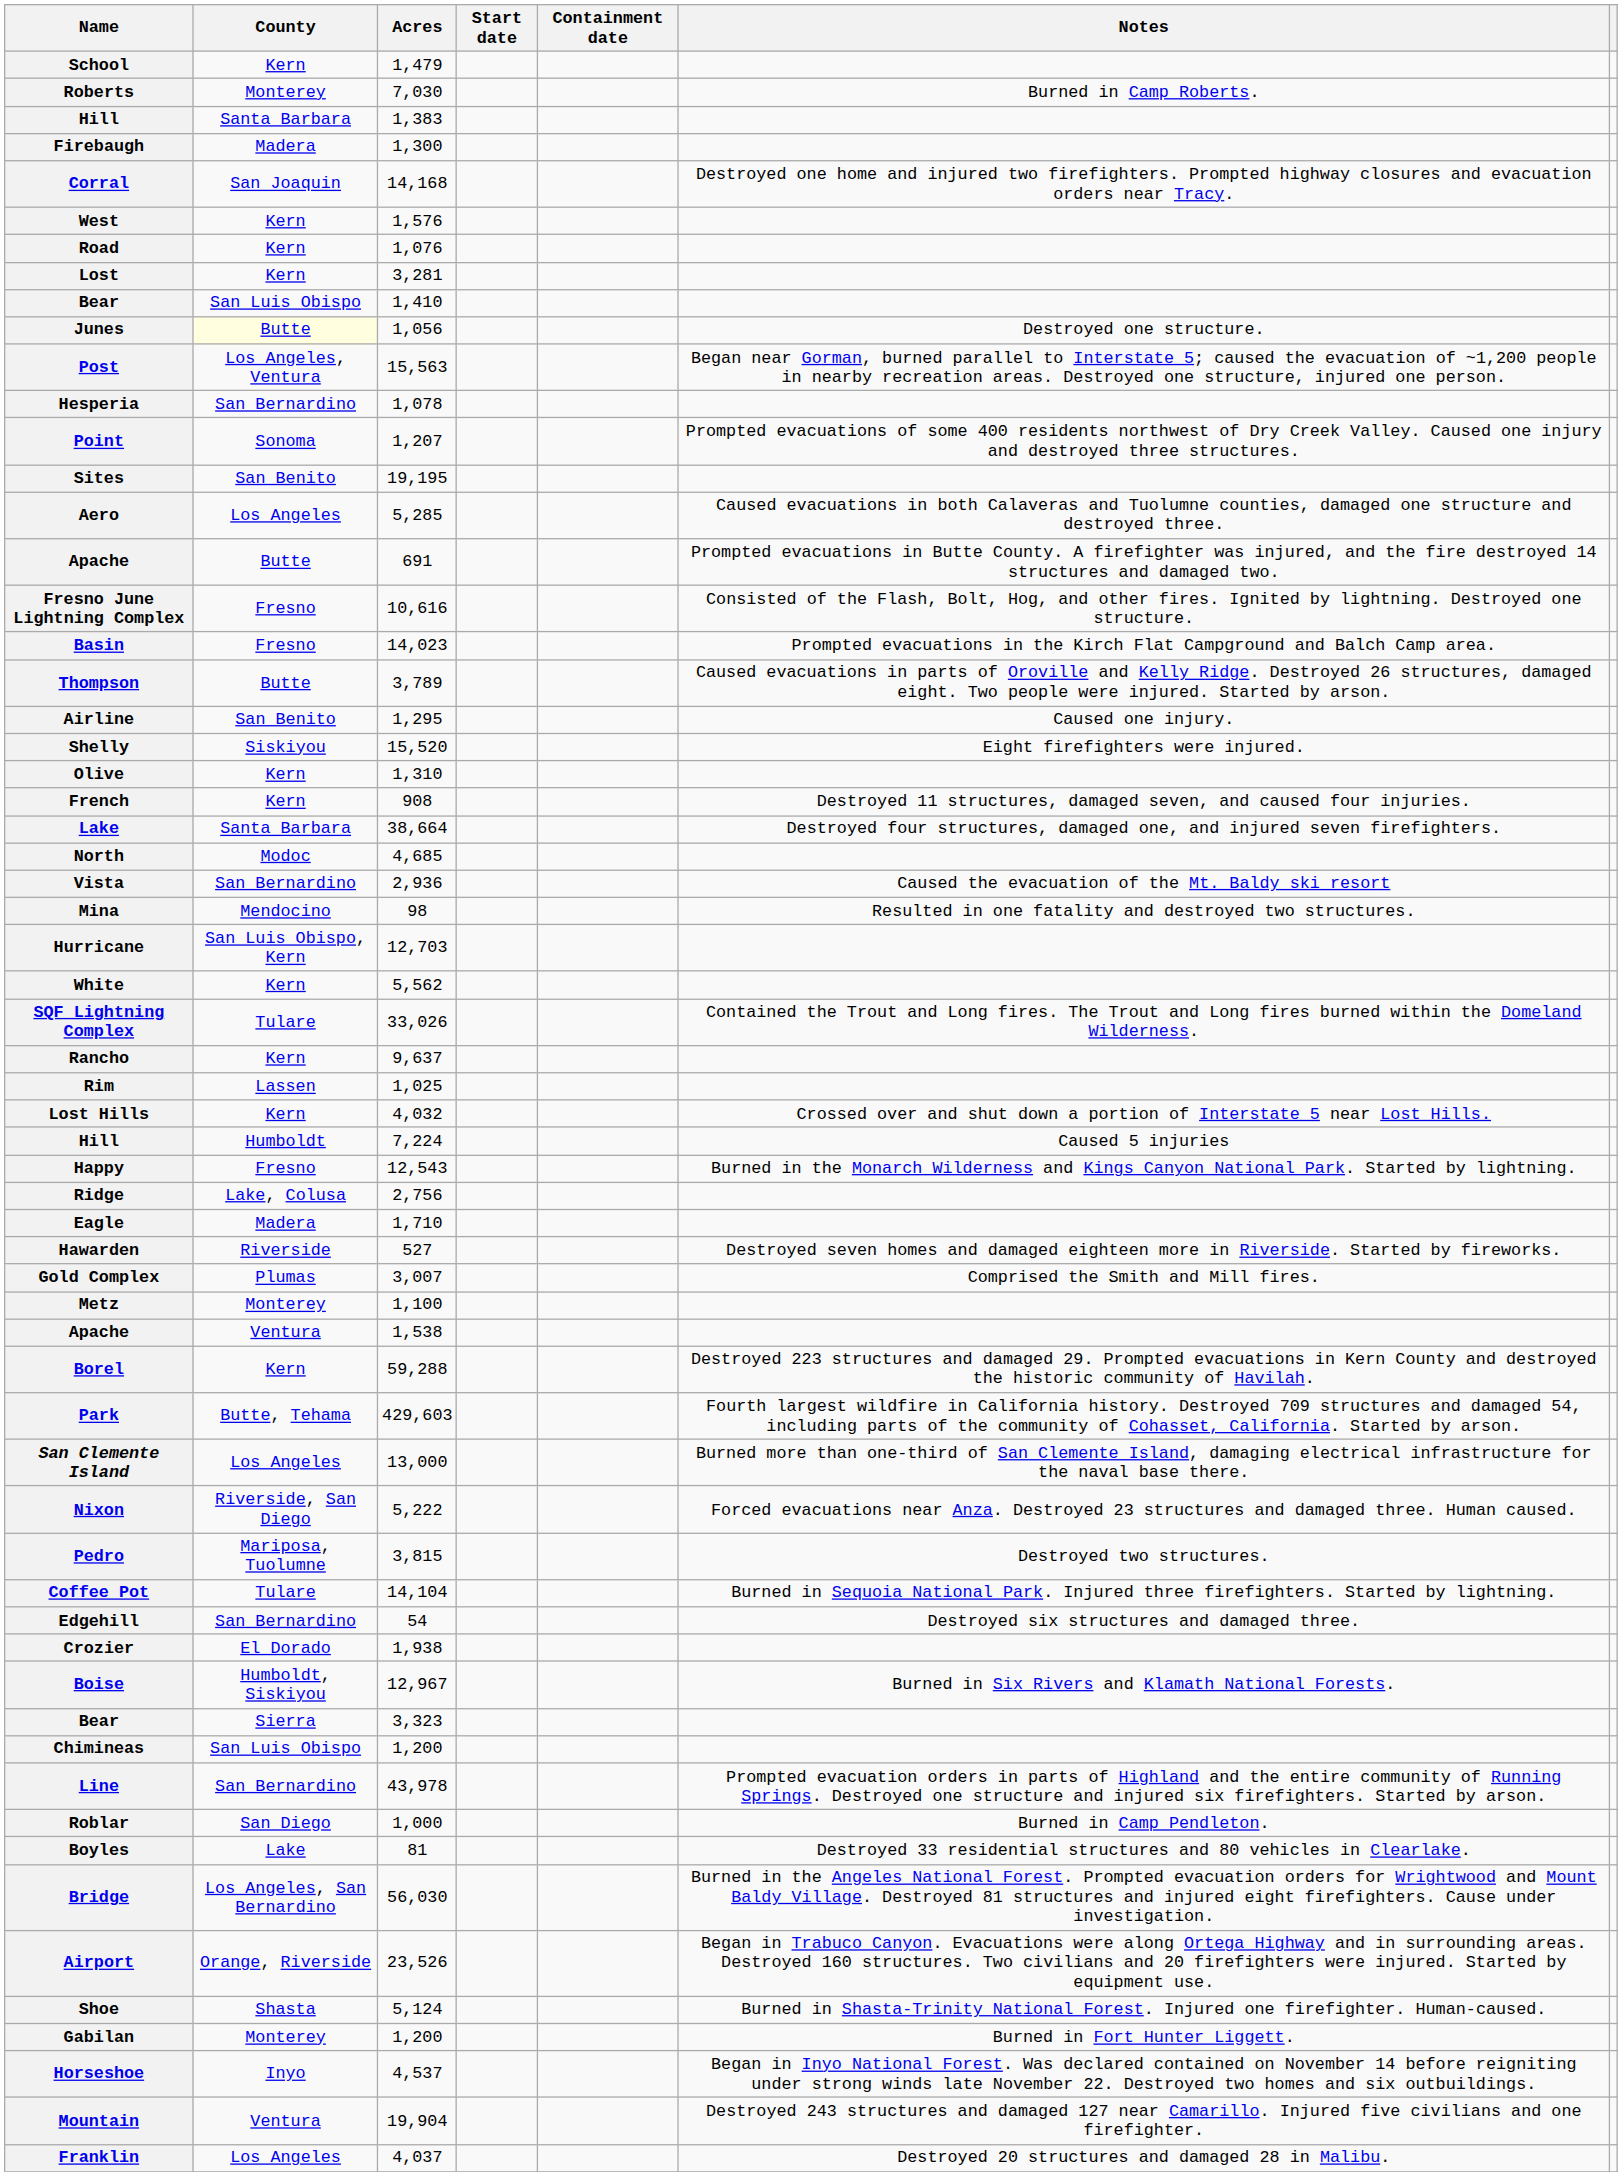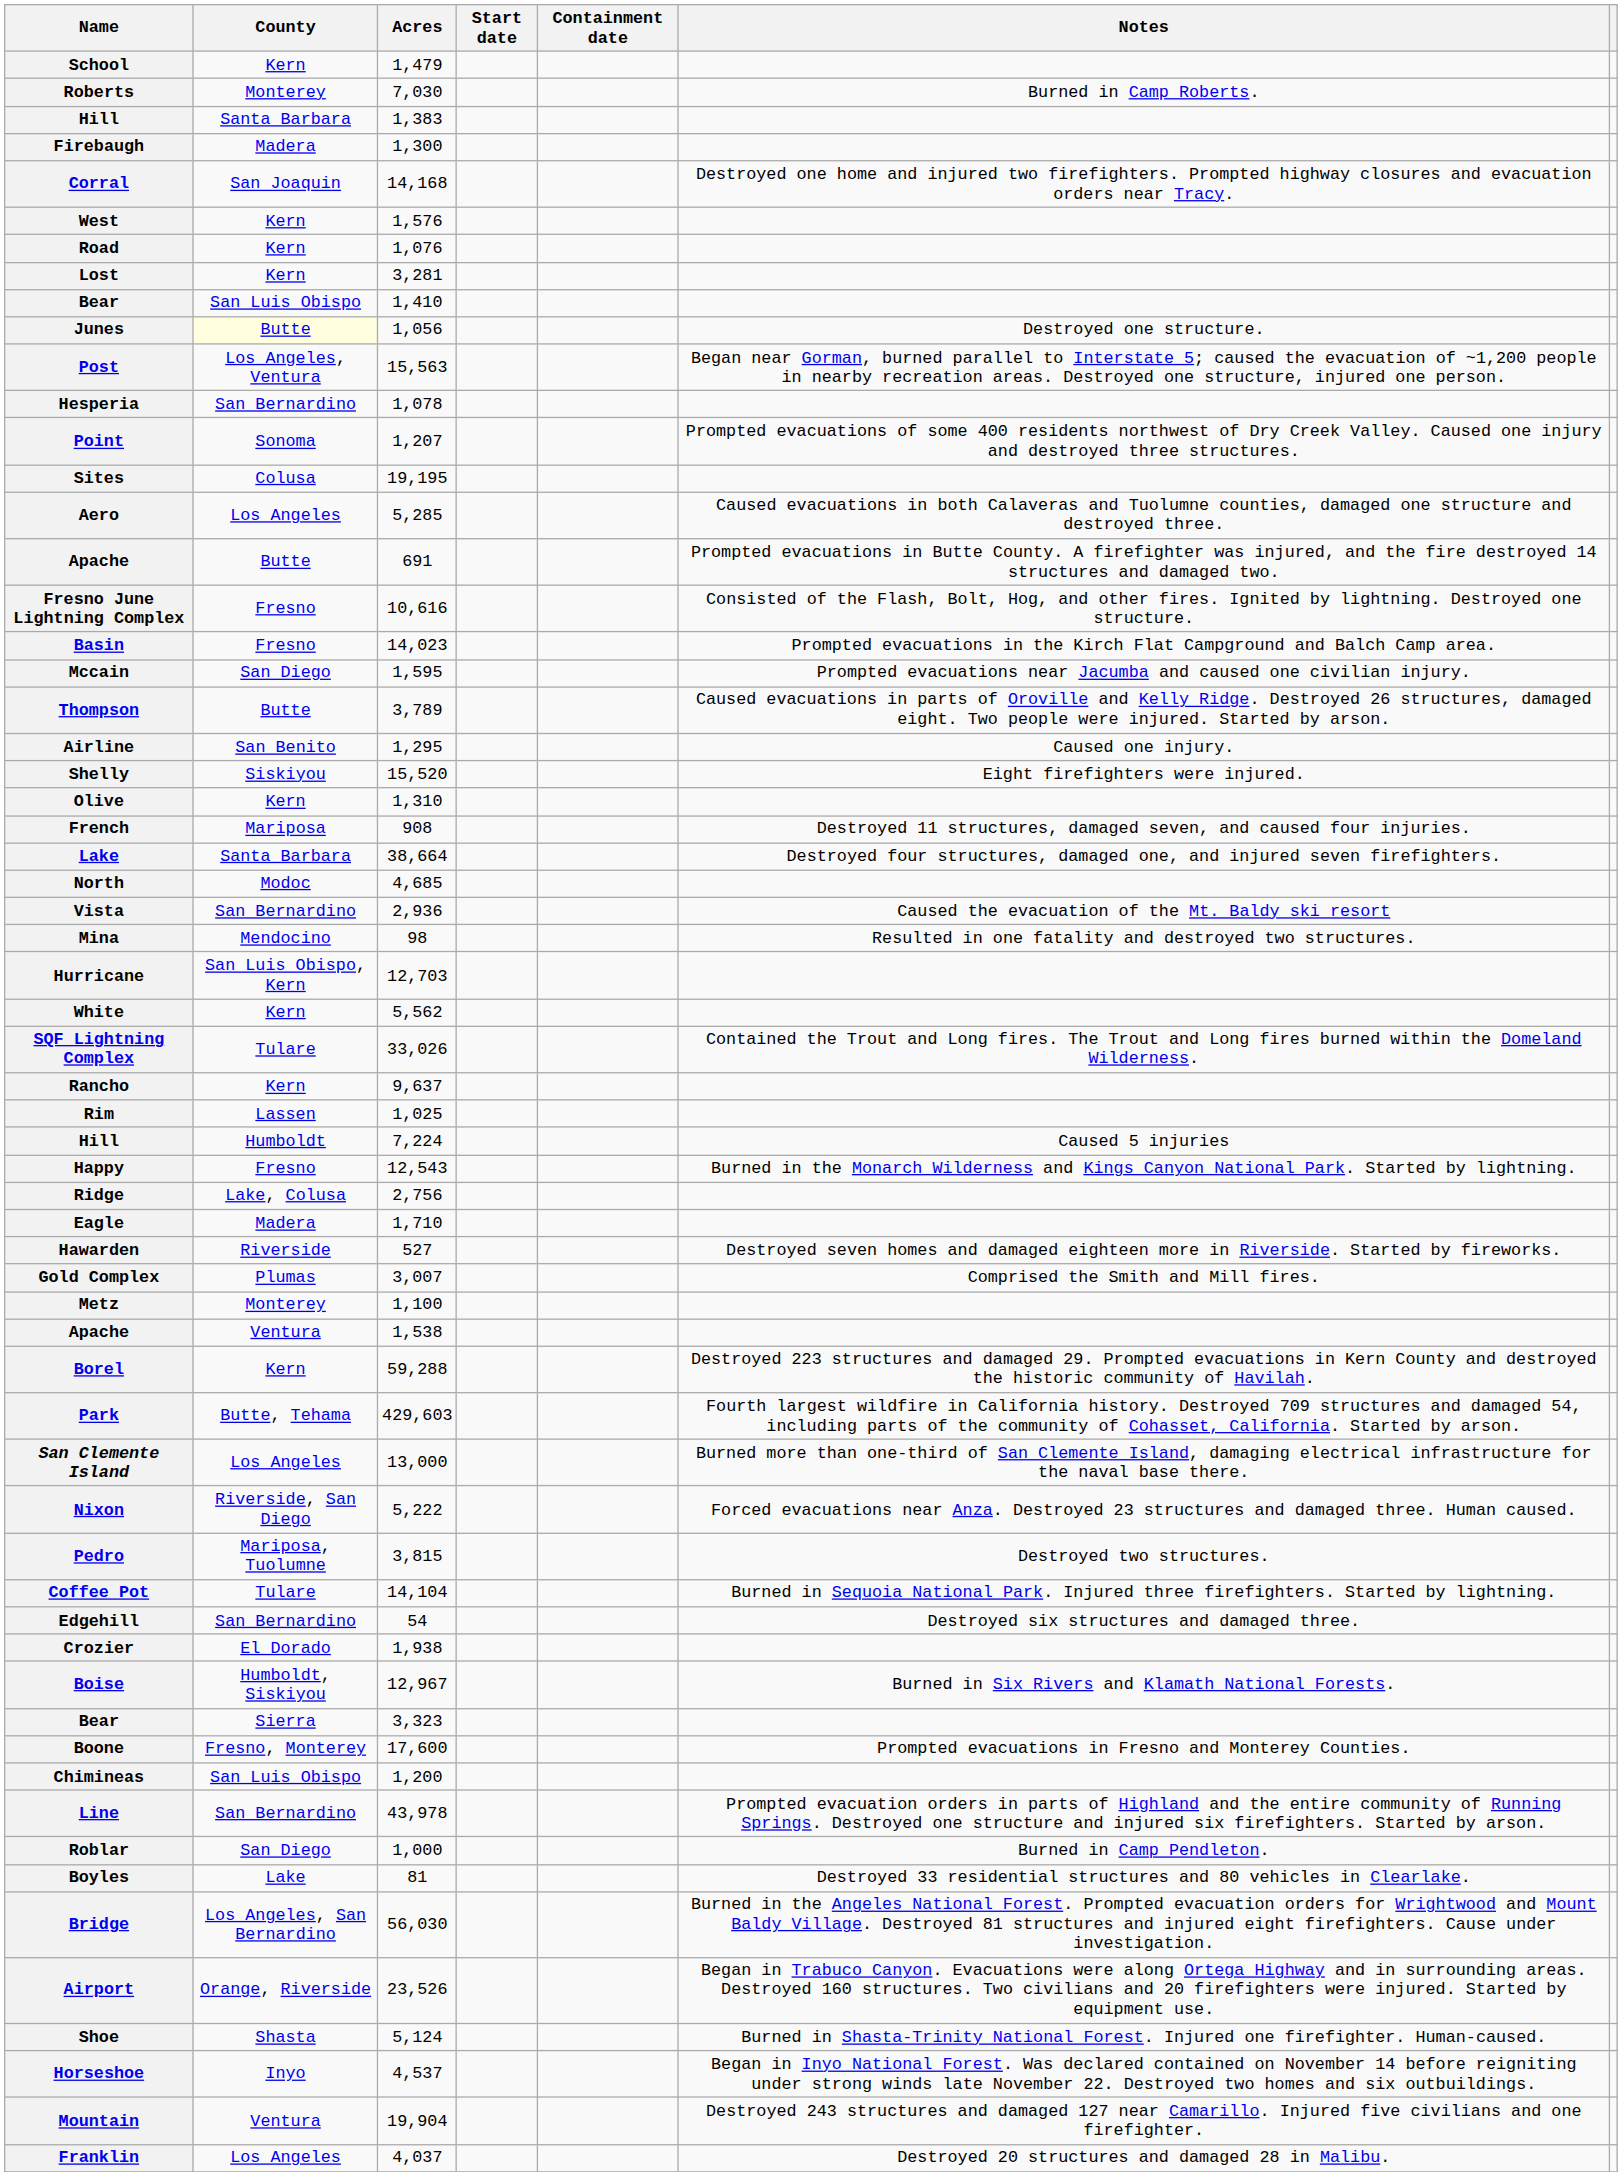Sites | County: San Benito -> Colusa
+ row: Mccain | San Diego | 1,595 | Prompted evacuations near Jacumba and caused one civilian injury.
French | County: Kern -> Mariposa
- row: Lost Hills | Kern | 4,032 | Crossed over and shut down a portion of Interstate 5 near Lost Hills.
+ row: Boone | Fresno, Monterey | 17,600 | Prompted evacuations in Fresno and Monterey Counties.
- row: Gabilan | Monterey | 1,200 | Burned in Fort Hunter Liggett.
